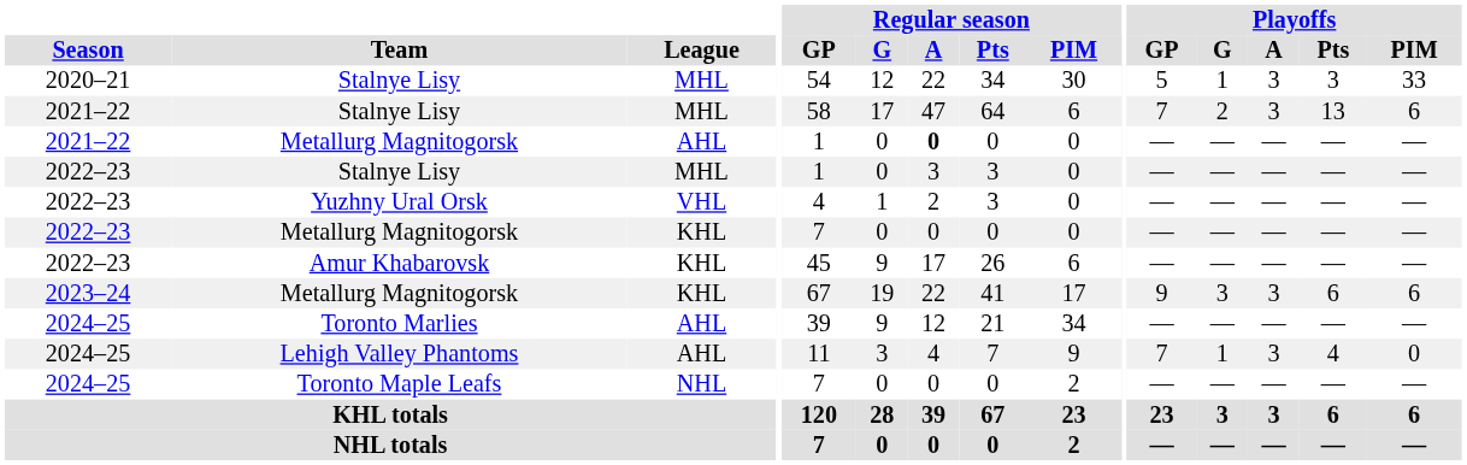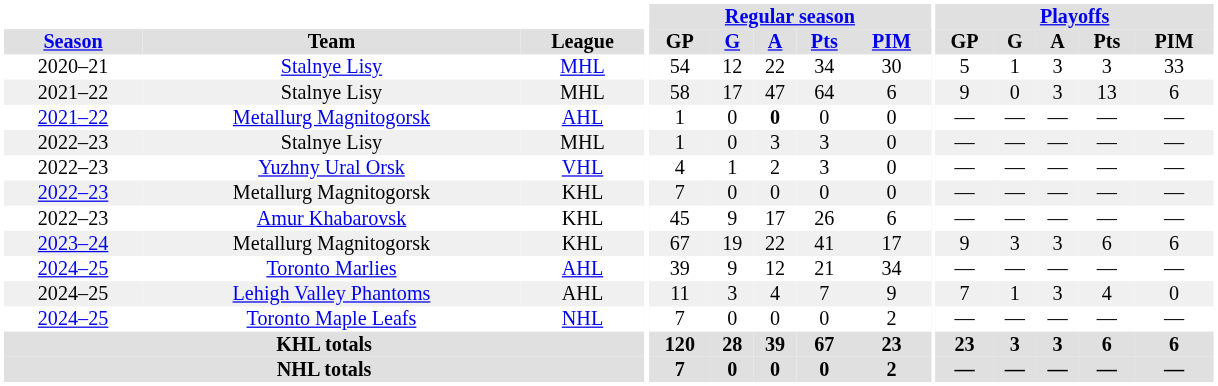2021–22 / Stalnye Lisy | Playoffs / GP: 7 -> 9
2021–22 / Stalnye Lisy | Playoffs / G: 2 -> 0
